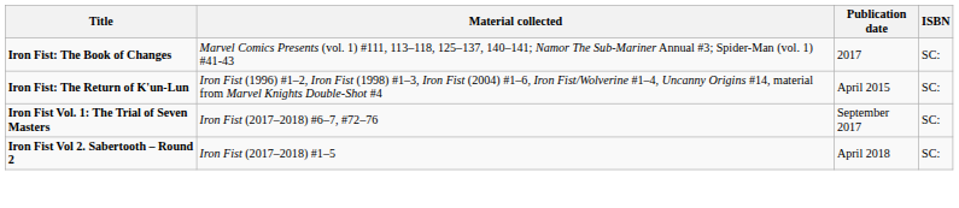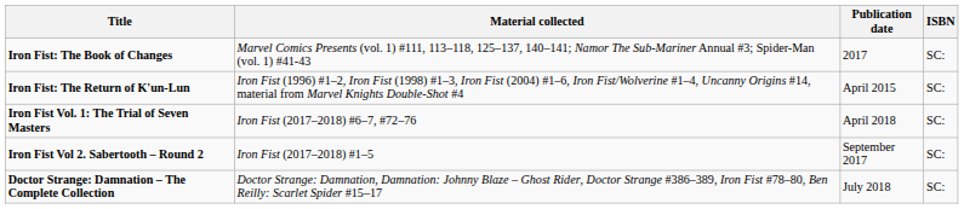Iron Fist Vol. 1: The Trial of Seven Masters | Publication date: September 2017 -> April 2018
Iron Fist Vol 2. Sabertooth – Round 2 | Publication date: April 2018 -> September 2017
+ row: Doctor Strange: Damnation – The Complete Collection | Doctor Strange: Damnation, Damnation: Johnny Blaze – Ghost Rider, Doctor Strange #386–389, Iron Fist #78–80, Ben Reilly: Scarlet Spider #15–17 | July 2018 | SC:
